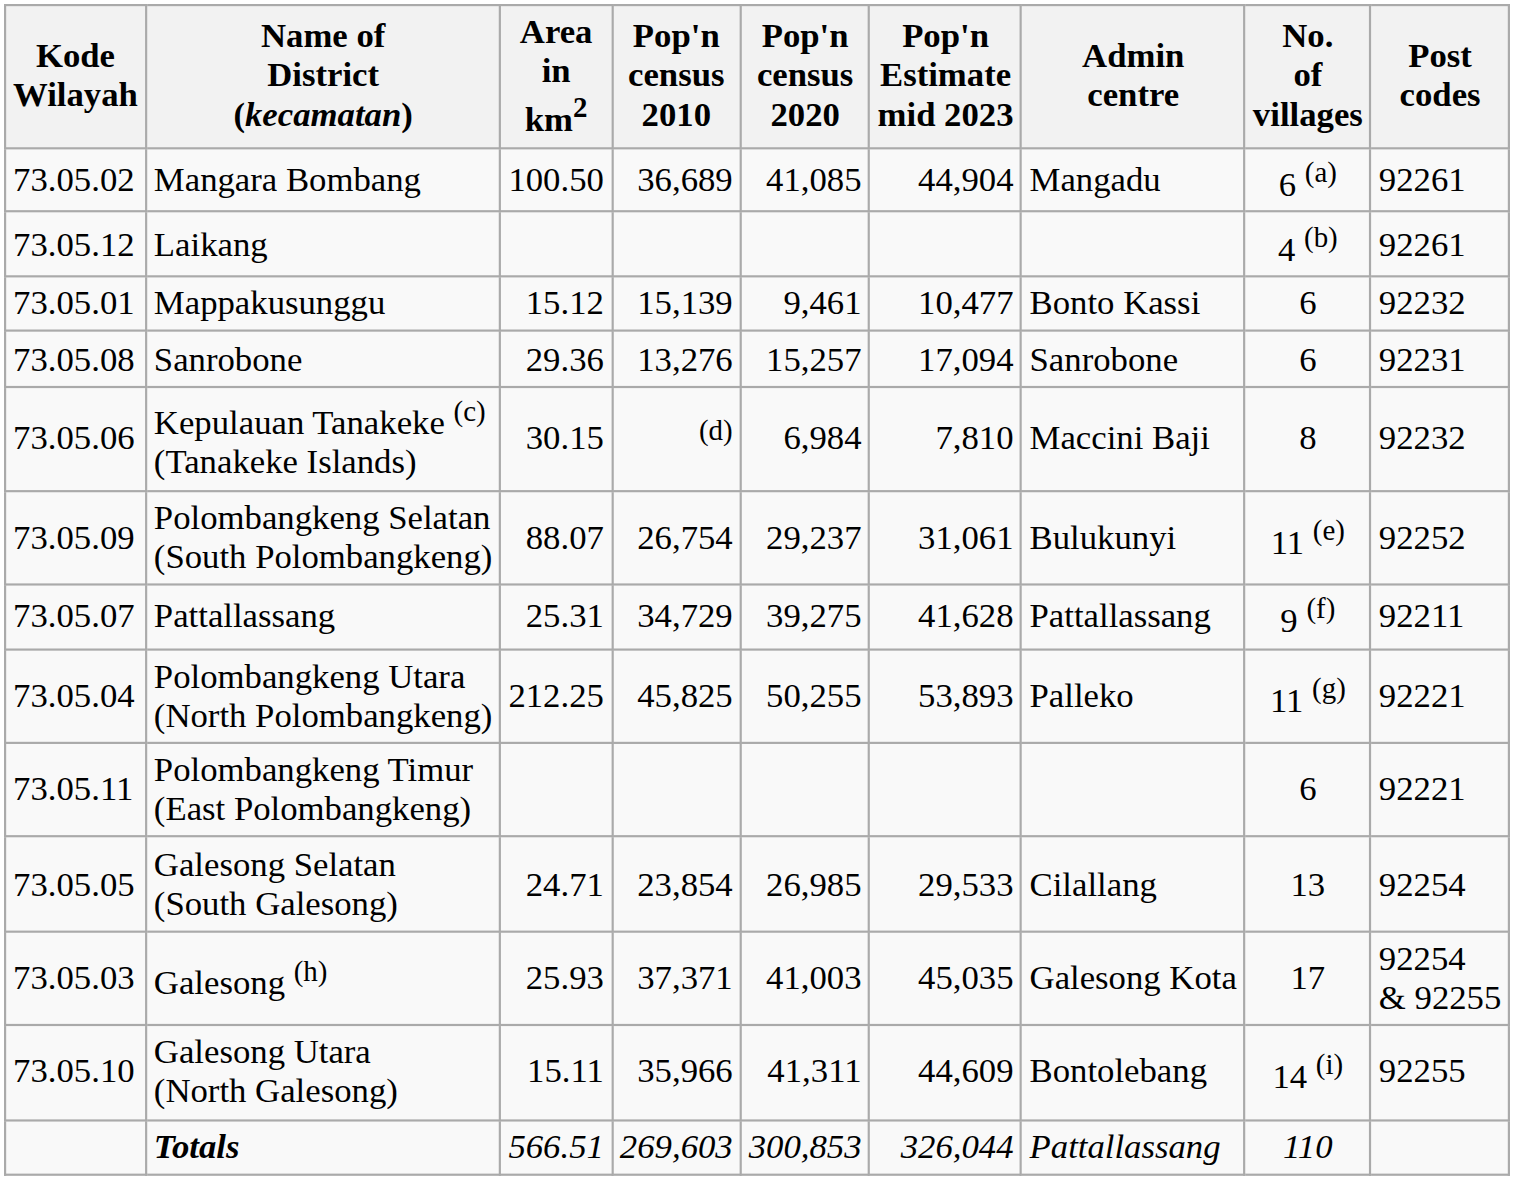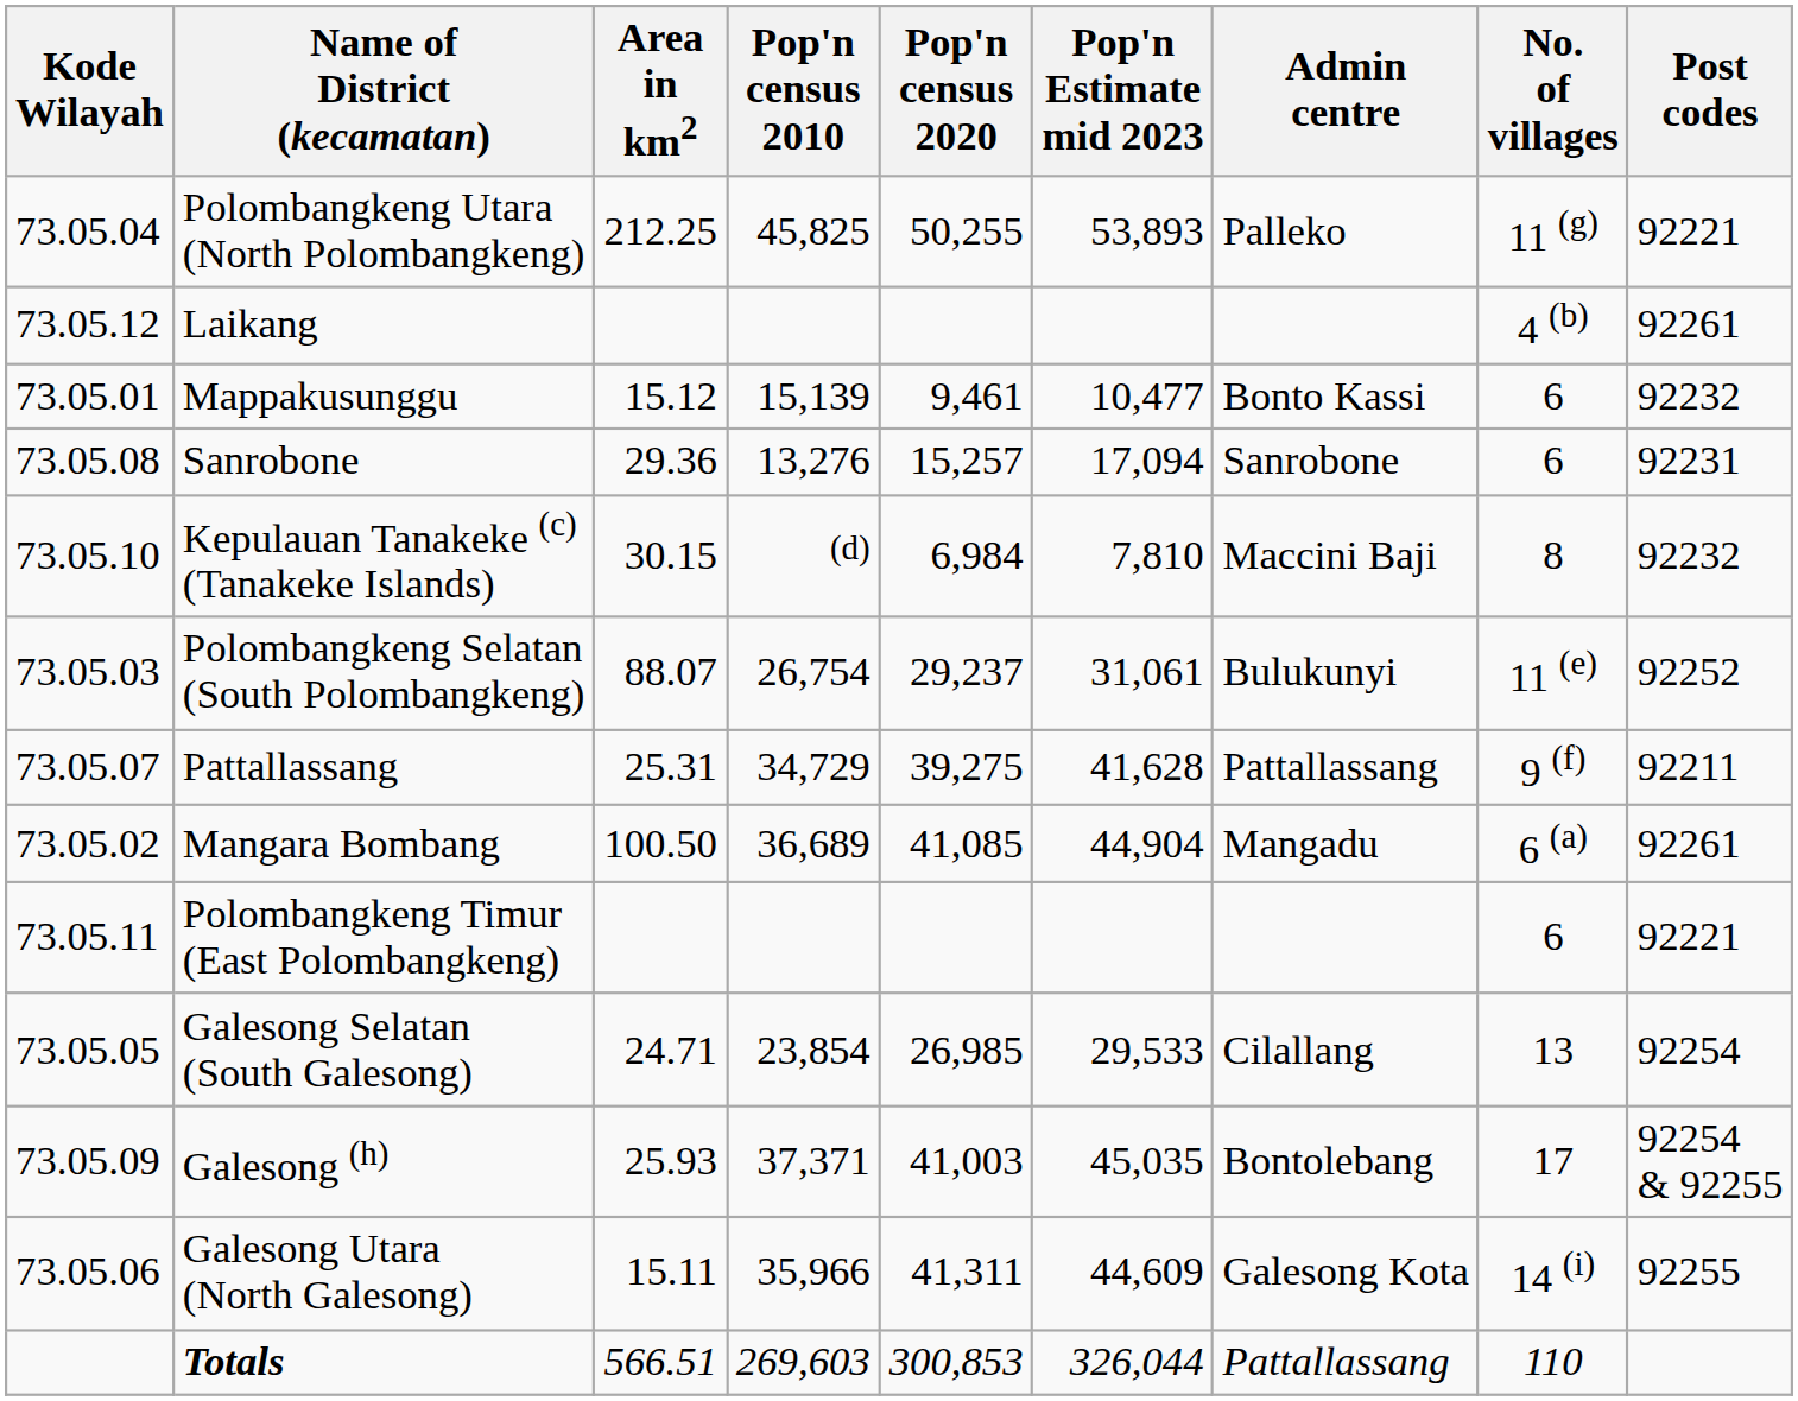rows swapped: Mangara Bombang <-> Polombangkeng Utara (North Polombangkeng)
Kepulauan Tanakeke (c) (Tanakeke Islands) | Kode Wilayah: 73.05.06 -> 73.05.10
Polombangkeng Selatan (South Polombangkeng) | Kode Wilayah: 73.05.09 -> 73.05.03
Galesong (h) | Kode Wilayah: 73.05.03 -> 73.05.09
Galesong (h) | Admin centre: Galesong Kota -> Bontolebang
Galesong Utara (North Galesong) | Kode Wilayah: 73.05.10 -> 73.05.06
Galesong Utara (North Galesong) | Admin centre: Bontolebang -> Galesong Kota
